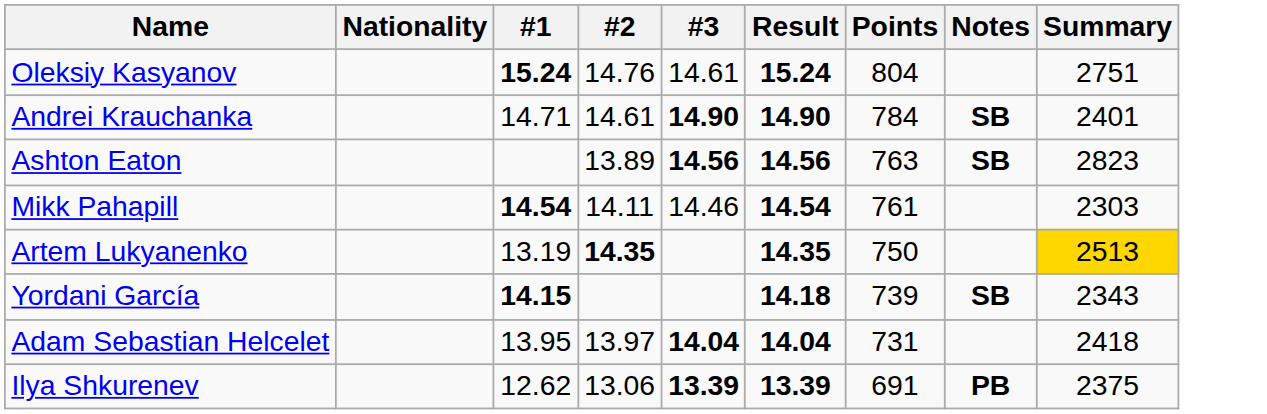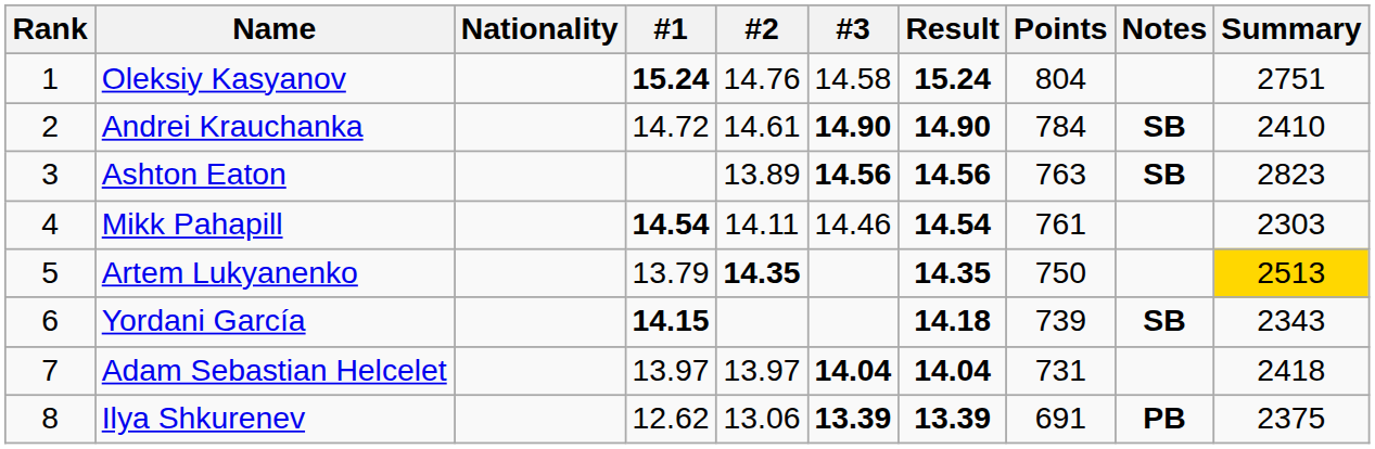+ column: Rank | 1 | 2 | 3 | 4 | 5 | 6 | 7 | 8
Oleksiy Kasyanov | #3: 14.61 -> 14.58
Andrei Krauchanka | #1: 14.71 -> 14.72
Andrei Krauchanka | Summary: 2401 -> 2410
Artem Lukyanenko | #1: 13.19 -> 13.79
Adam Sebastian Helcelet | #1: 13.95 -> 13.97
